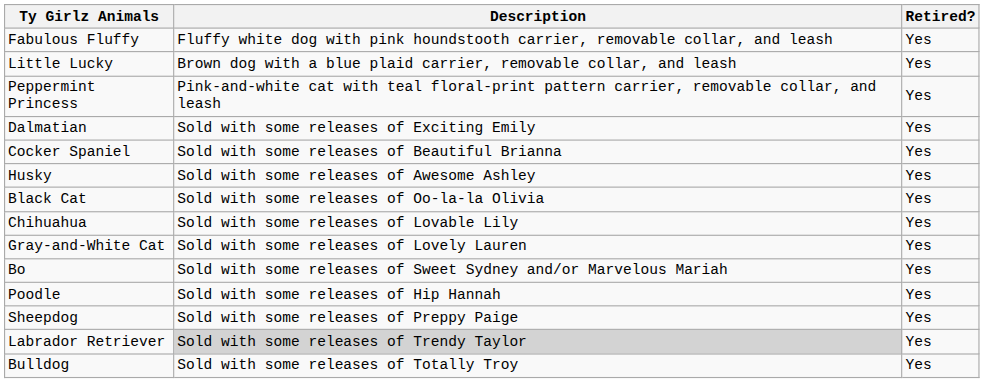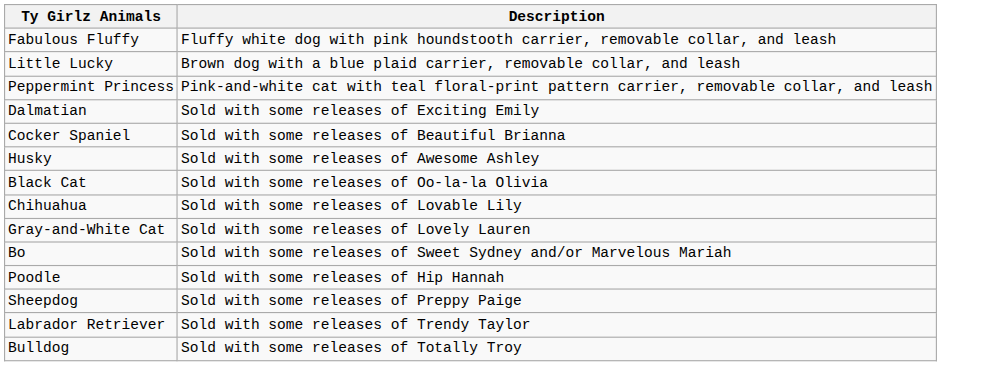- column: Retired? | Yes | Yes | Yes | Yes | Yes | Yes | Yes | Yes | Yes | Yes | Yes | Yes | Yes | Yes
Labrador Retriever | Description: lightgrey background -> no background
